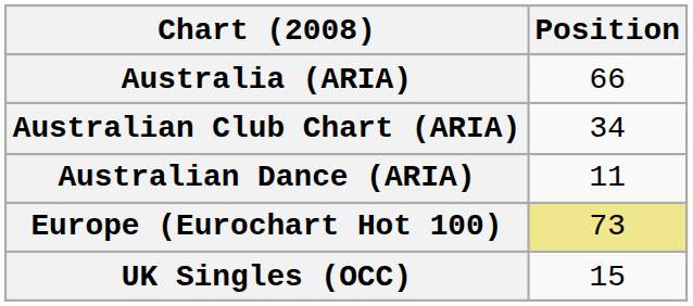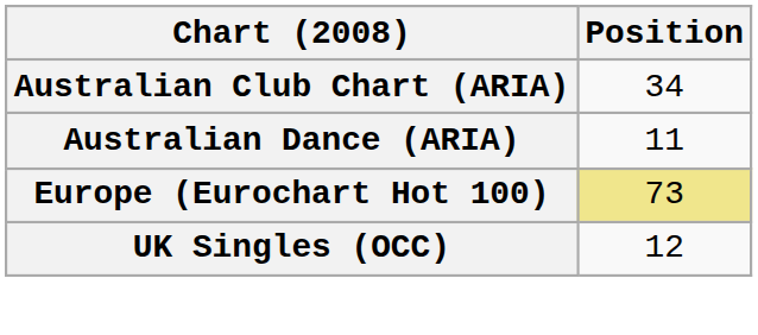- row: Australia (ARIA) | 66
UK Singles (OCC) | Position: 15 -> 12
